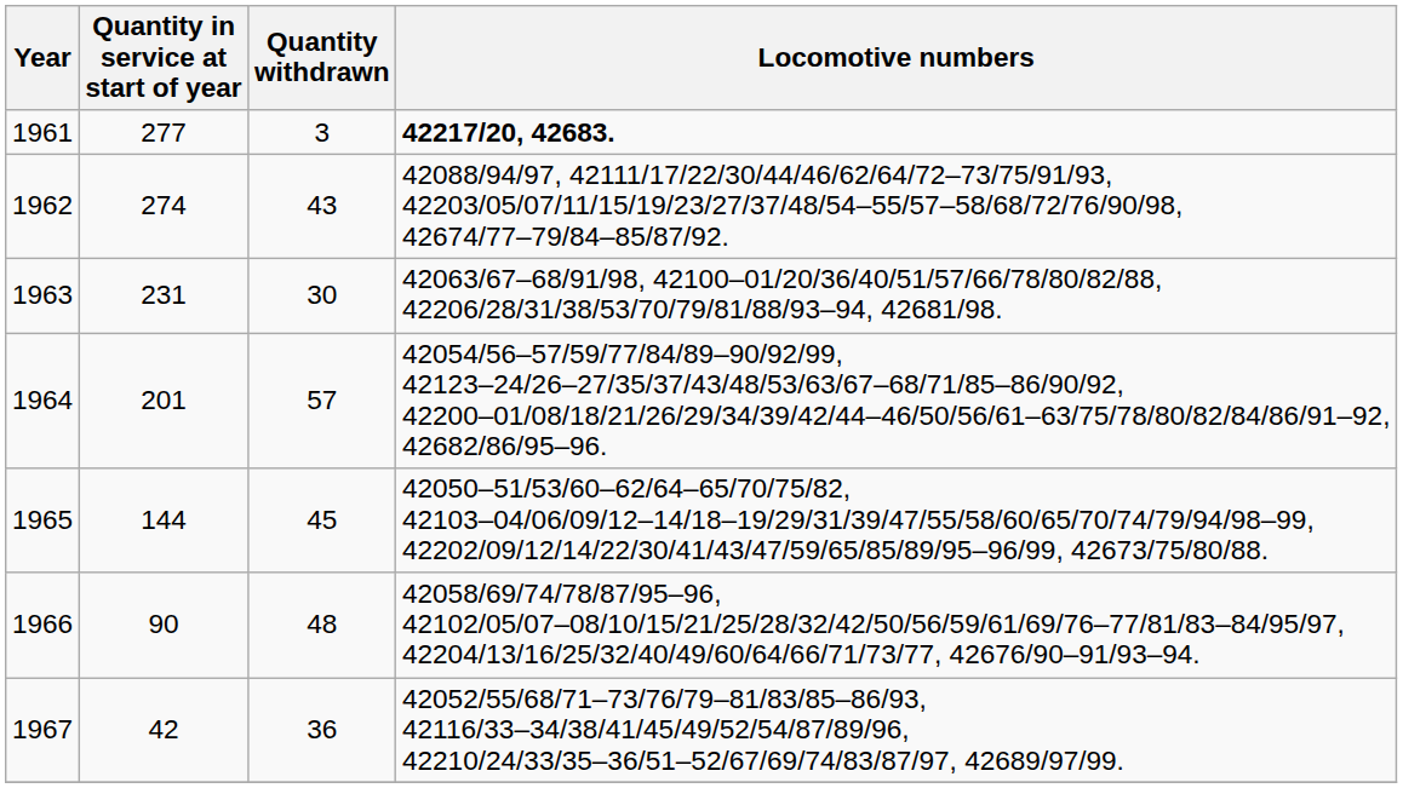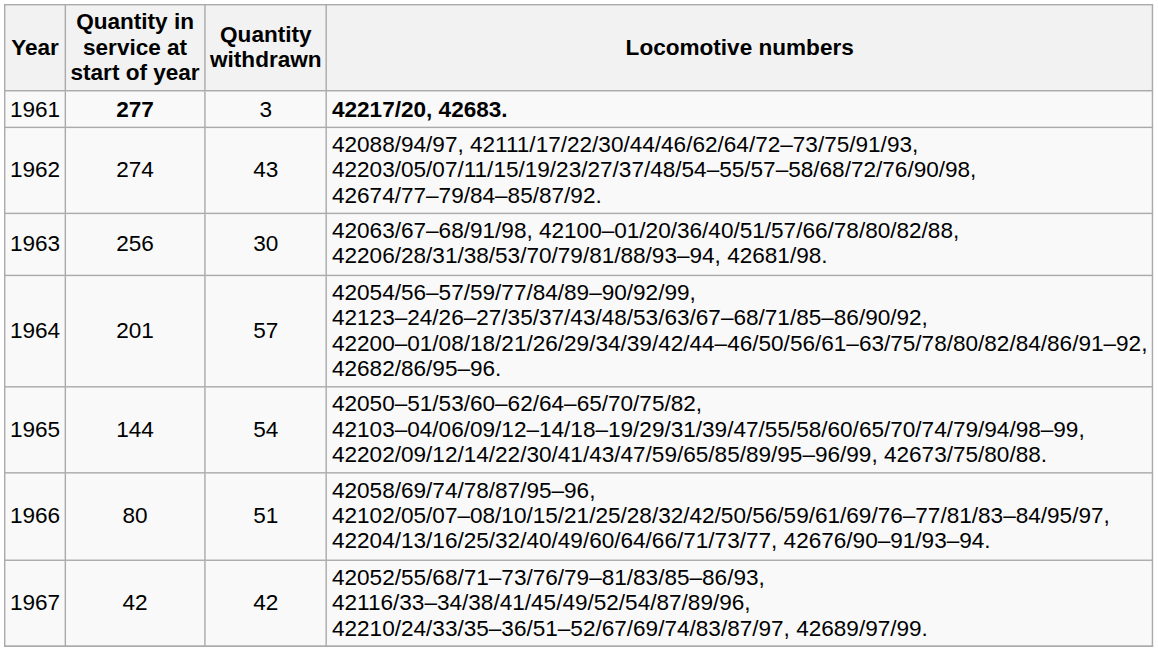1961 | Quantity in service at start of year: normal -> bold
1963 | Quantity in service at start of year: 231 -> 256
1965 | Quantity withdrawn: 45 -> 54
1966 | Quantity in service at start of year: 90 -> 80
1966 | Quantity withdrawn: 48 -> 51
1967 | Quantity withdrawn: 36 -> 42
